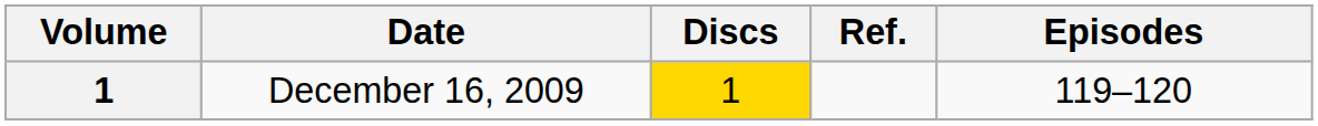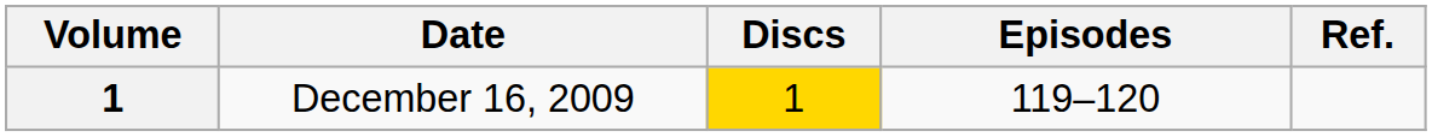columns swapped: Episodes <-> Ref.
